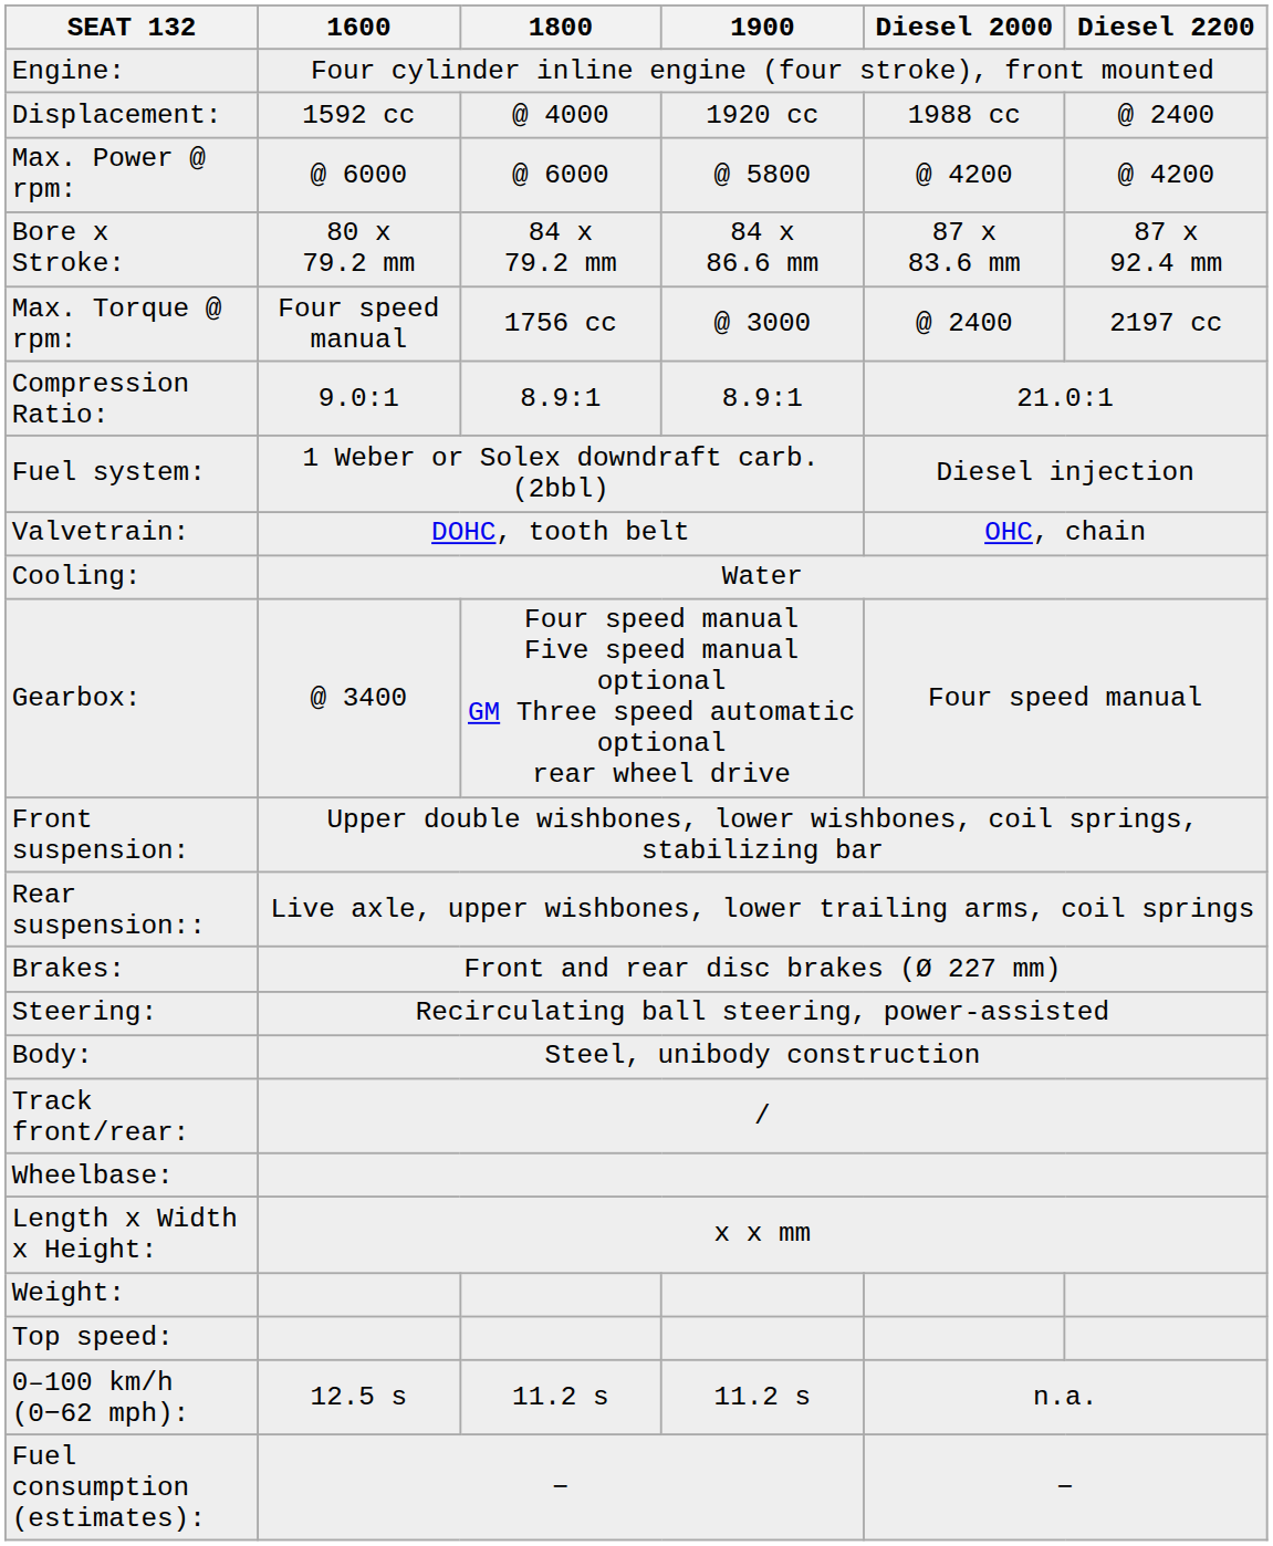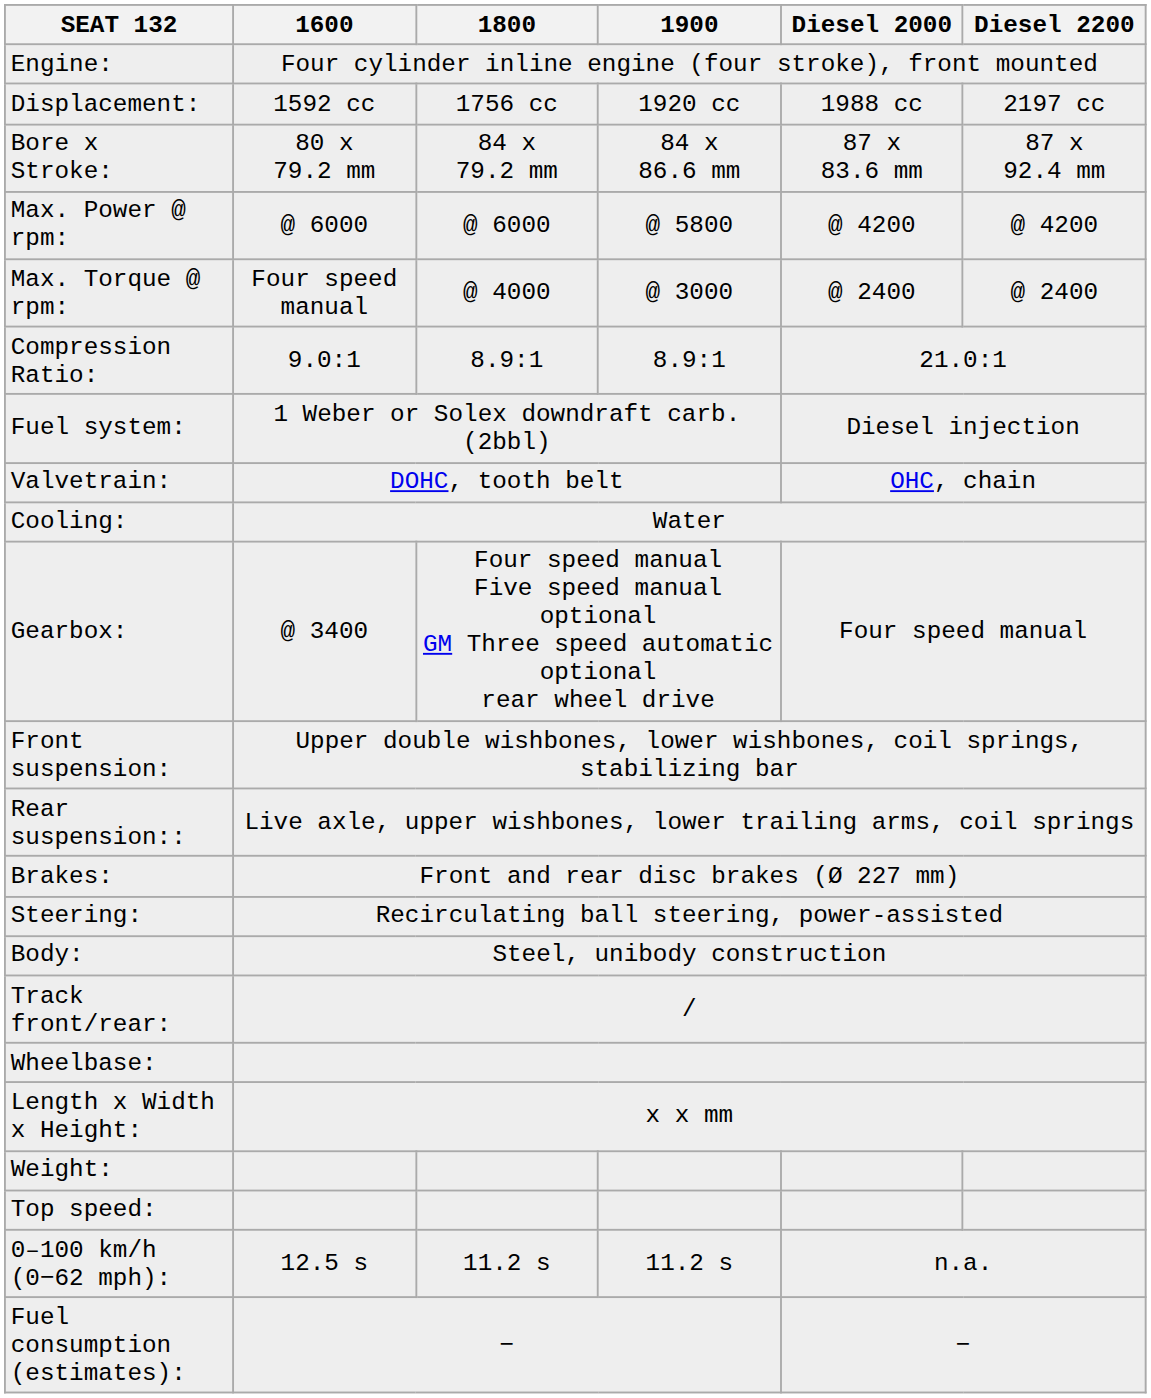Displacement: | 1800: @ 4000 -> 1756 cc
Displacement: | Diesel 2200: @ 2400 -> 2197 cc
rows swapped: Bore x Stroke: <-> Max. Power @ rpm:
Max. Torque @ rpm: | 1800: 1756 cc -> @ 4000
Max. Torque @ rpm: | Diesel 2200: 2197 cc -> @ 2400
